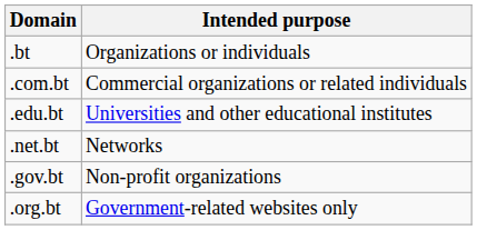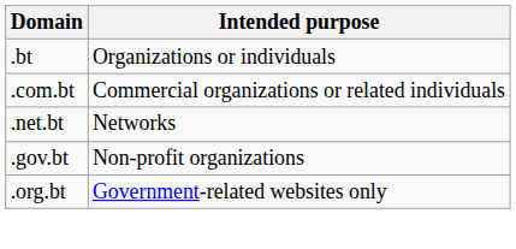- row: .edu.bt | Universities and other educational institutes
